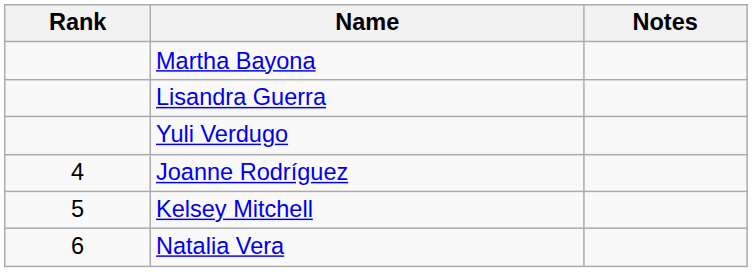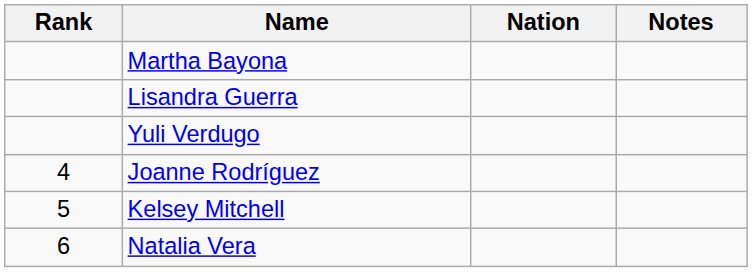+ column: Nation
